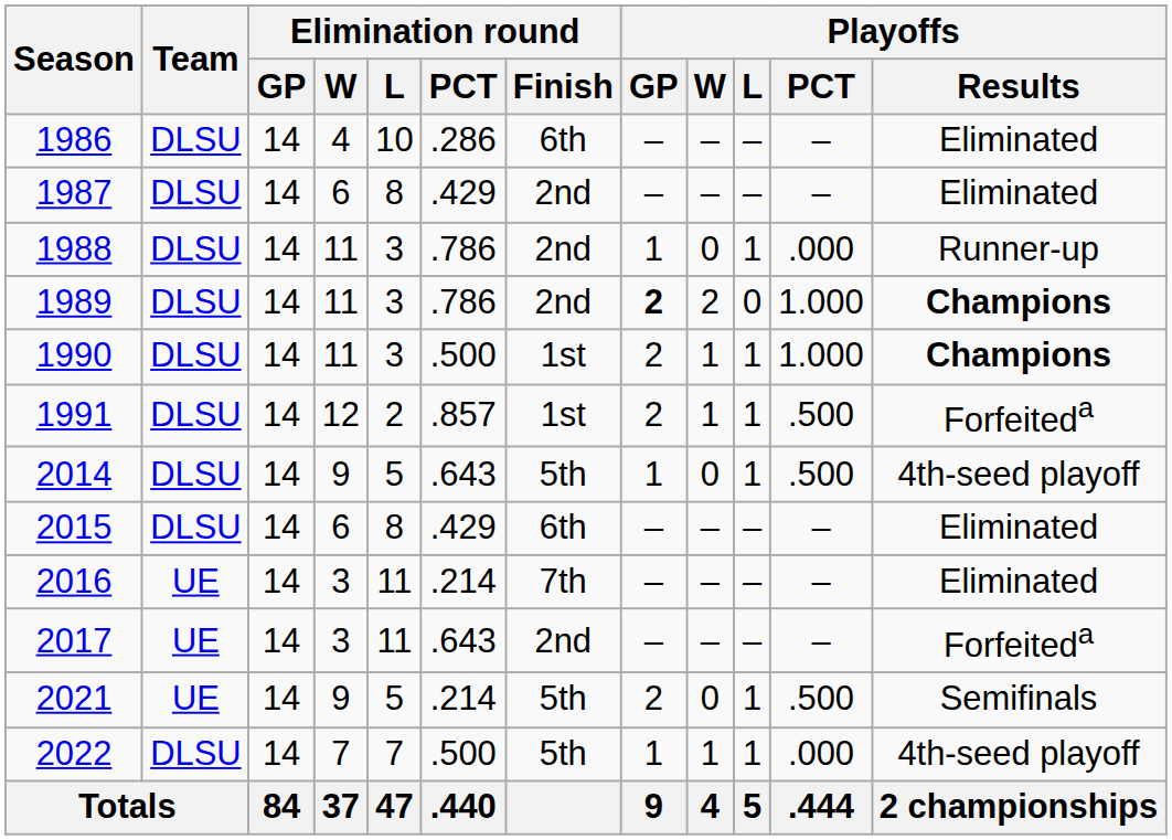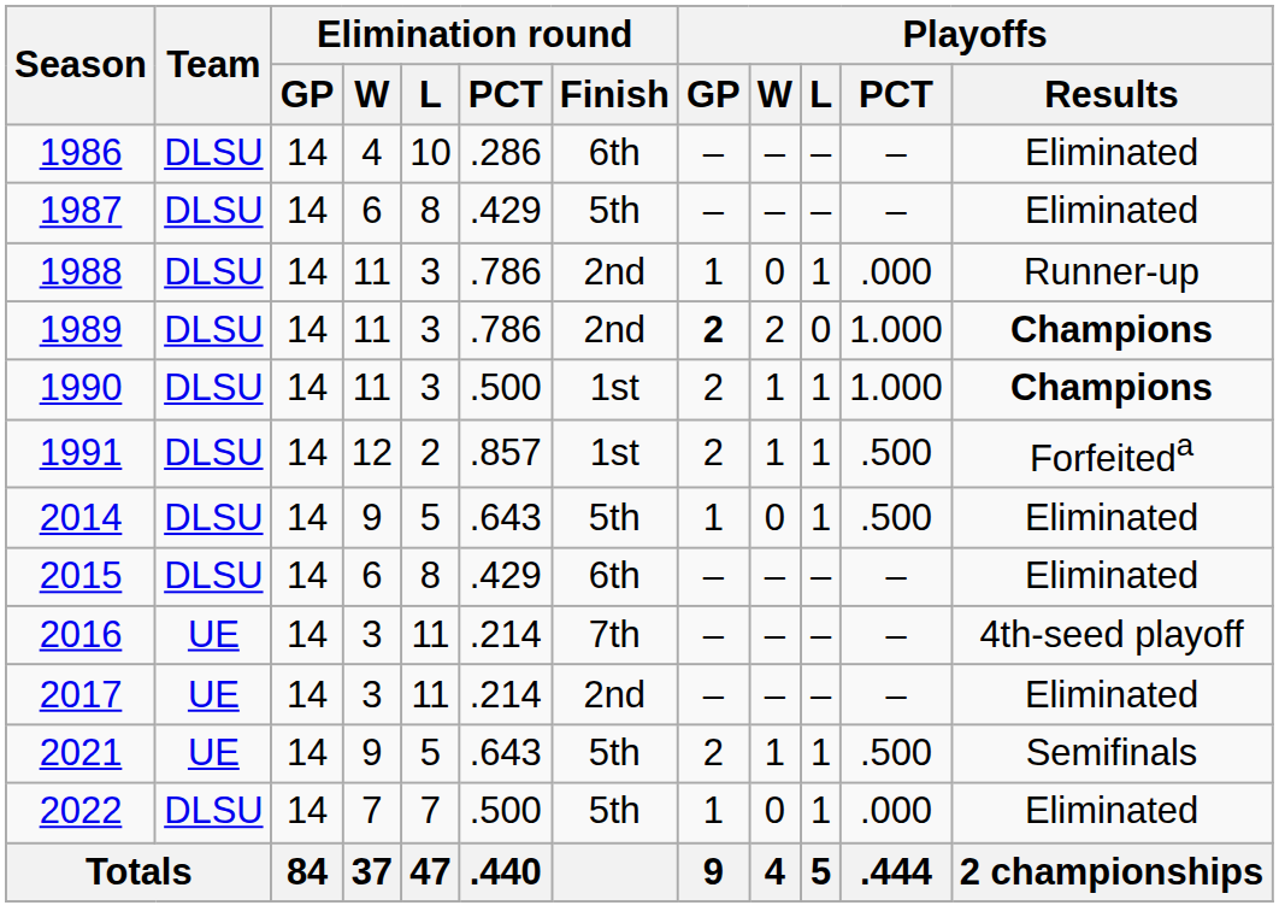1987 | Elimination round / Finish: 2nd -> 5th
2014 | Playoffs / Results: 4th-seed playoff -> Eliminated
2016 | Playoffs / Results: Eliminated -> 4th-seed playoff
2017 | Elimination round / PCT: .643 -> .214
2017 | Playoffs / Results: Forfeiteda -> Eliminated
2021 | Elimination round / PCT: .214 -> .643
2021 | Playoffs / W: 0 -> 1
2022 | Playoffs / W: 1 -> 0
2022 | Playoffs / Results: 4th-seed playoff -> Eliminated
